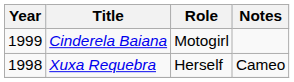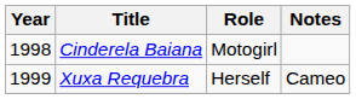Cinderela Baiana | Year: 1999 -> 1998
Xuxa Requebra | Year: 1998 -> 1999
